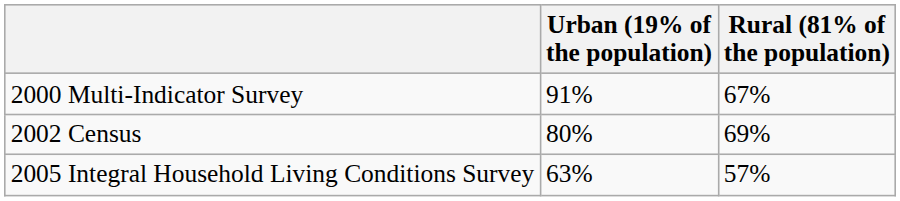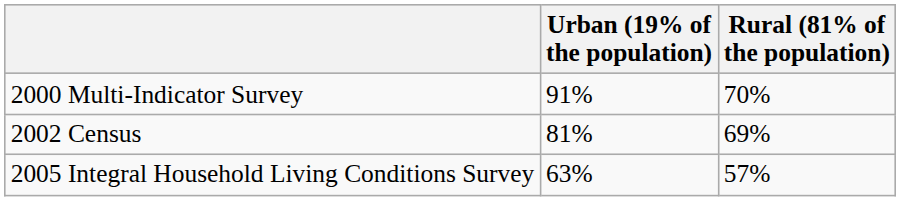2000 Multi-Indicator Survey | Rural (81% of the population): 67% -> 70%
2002 Census | Urban (19% of the population): 80% -> 81%
